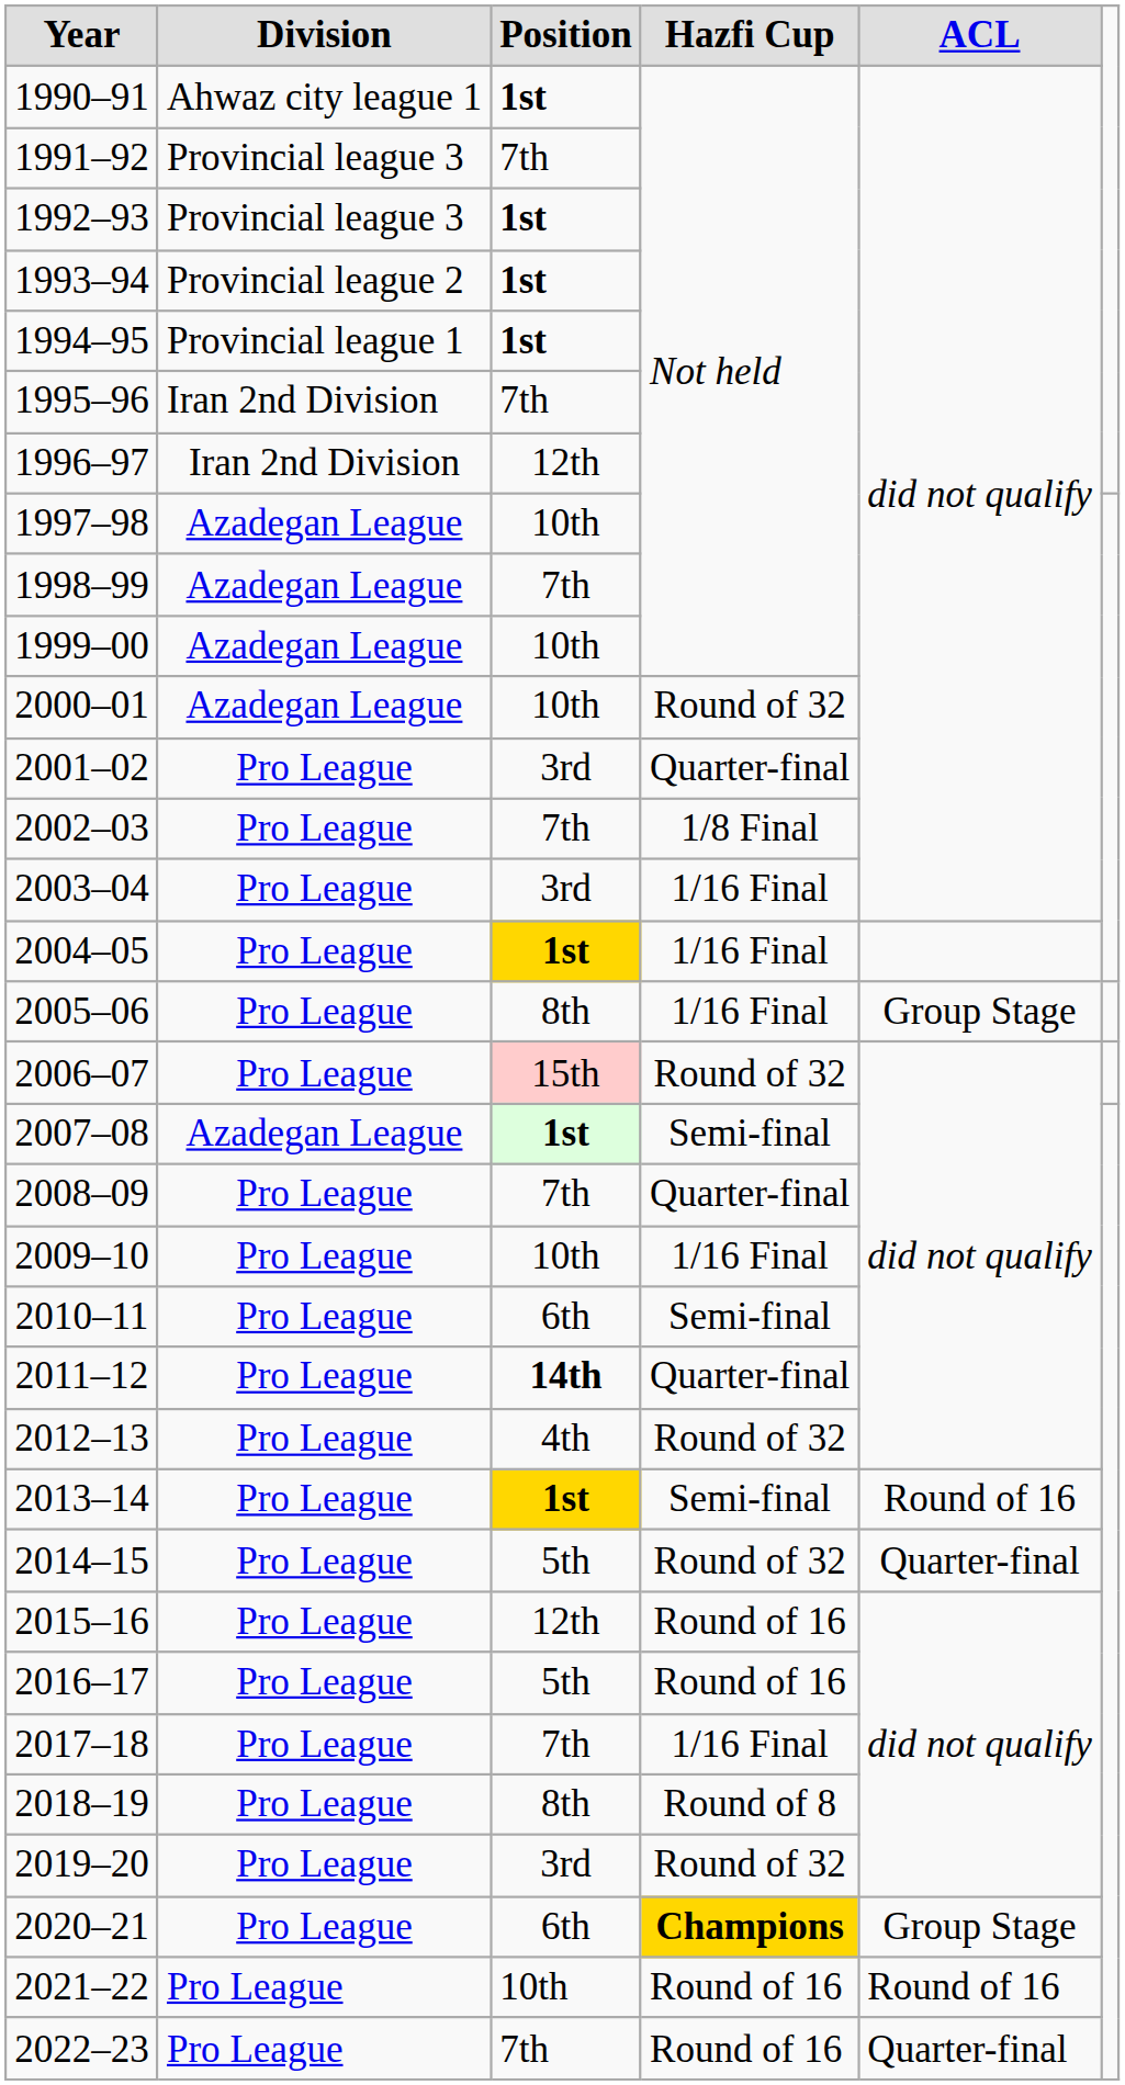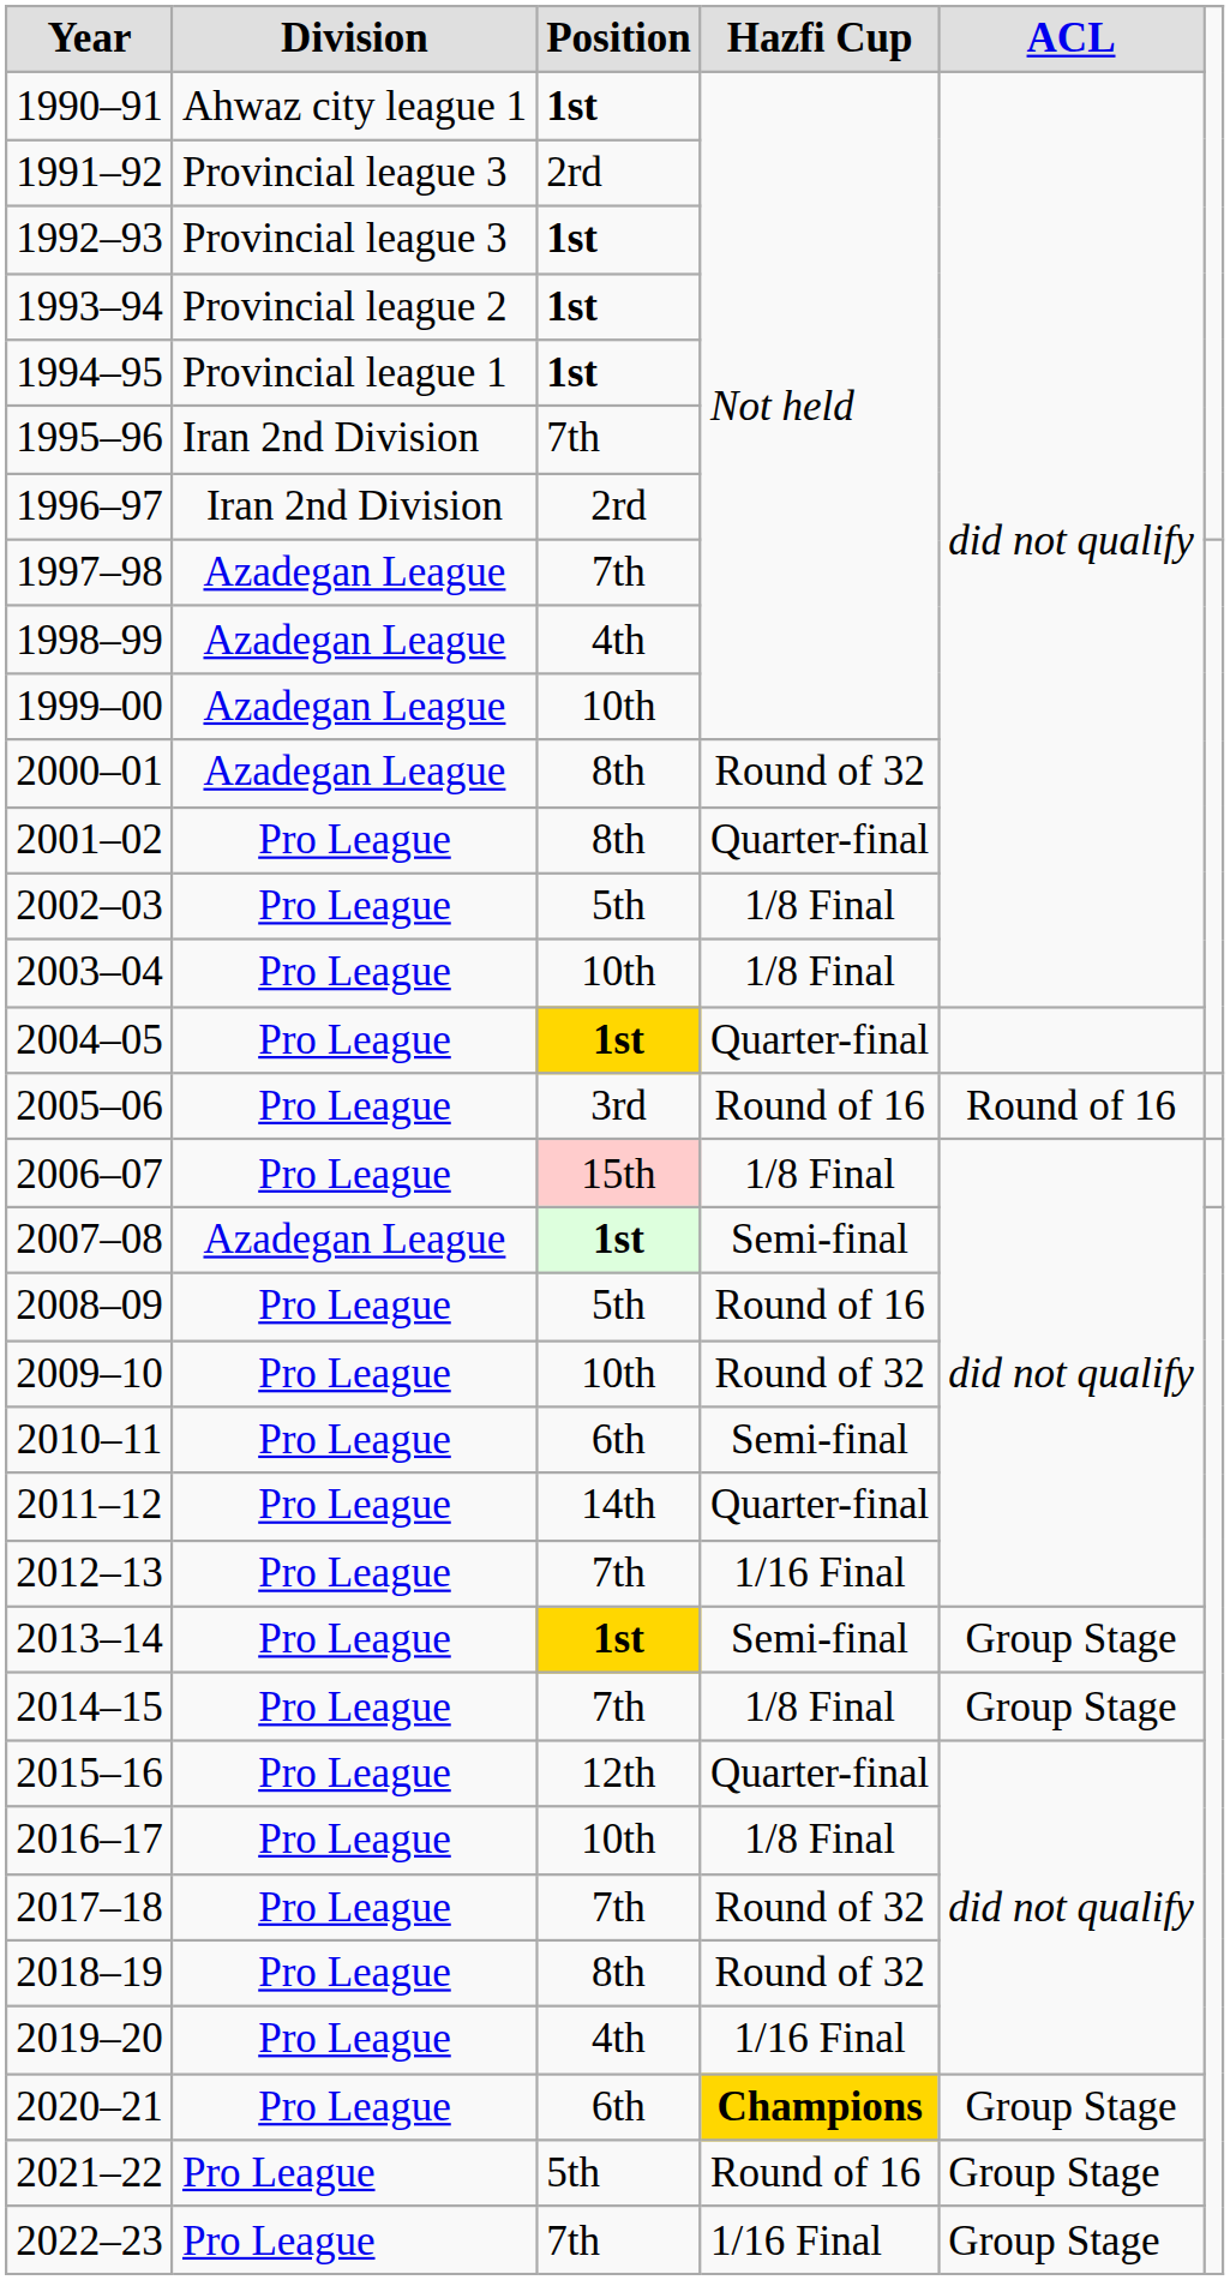1991–92 | Position: 7th -> 2rd
1996–97 | Position: 12th -> 2rd
1997–98 | Position: 10th -> 7th
1998–99 | Position: 7th -> 4th
2000–01 | Position: 10th -> 8th
2001–02 | Position: 3rd -> 8th
2002–03 | Position: 7th -> 5th
2003–04 | Position: 3rd -> 10th
2003–04 | Hazfi Cup: 1/16 Final -> 1/8 Final
2004–05 | Hazfi Cup: 1/16 Final -> Quarter-final
2005–06 | Position: 8th -> 3rd
2005–06 | Hazfi Cup: 1/16 Final -> Round of 16
2005–06 | ACL: Group Stage -> Round of 16
2006–07 | Hazfi Cup: Round of 32 -> 1/8 Final
2008–09 | Position: 7th -> 5th
2008–09 | Hazfi Cup: Quarter-final -> Round of 16
2009–10 | Hazfi Cup: 1/16 Final -> Round of 32
2011–12 | Position: bold -> normal
2012–13 | Position: 4th -> 7th
2012–13 | Hazfi Cup: Round of 32 -> 1/16 Final
2013–14 | ACL: Round of 16 -> Group Stage
2014–15 | Position: 5th -> 7th
2014–15 | Hazfi Cup: Round of 32 -> 1/8 Final
2014–15 | ACL: Quarter-final -> Group Stage
2015–16 | Hazfi Cup: Round of 16 -> Quarter-final
2016–17 | Position: 5th -> 10th
2016–17 | Hazfi Cup: Round of 16 -> 1/8 Final
2017–18 | Hazfi Cup: 1/16 Final -> Round of 32
2018–19 | Hazfi Cup: Round of 8 -> Round of 32
2019–20 | Position: 3rd -> 4th
2019–20 | Hazfi Cup: Round of 32 -> 1/16 Final
2021–22 | Position: 10th -> 5th
2021–22 | ACL: Round of 16 -> Group Stage
2022–23 | Hazfi Cup: Round of 16 -> 1/16 Final
2022–23 | ACL: Quarter-final -> Group Stage
